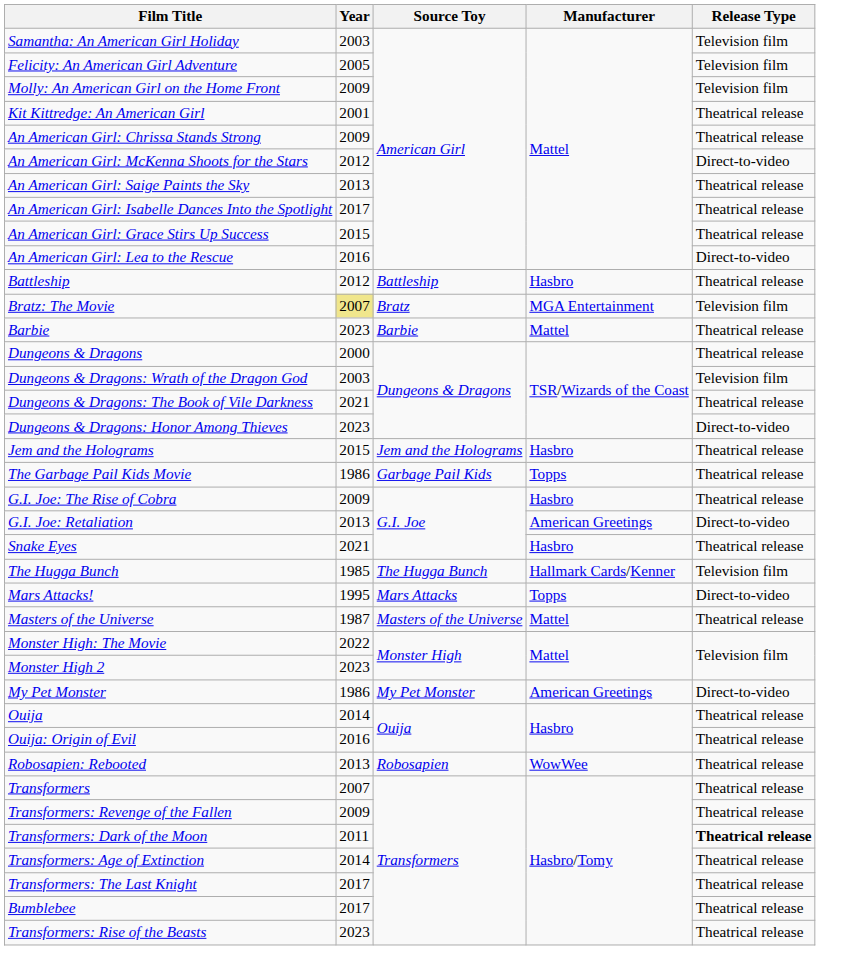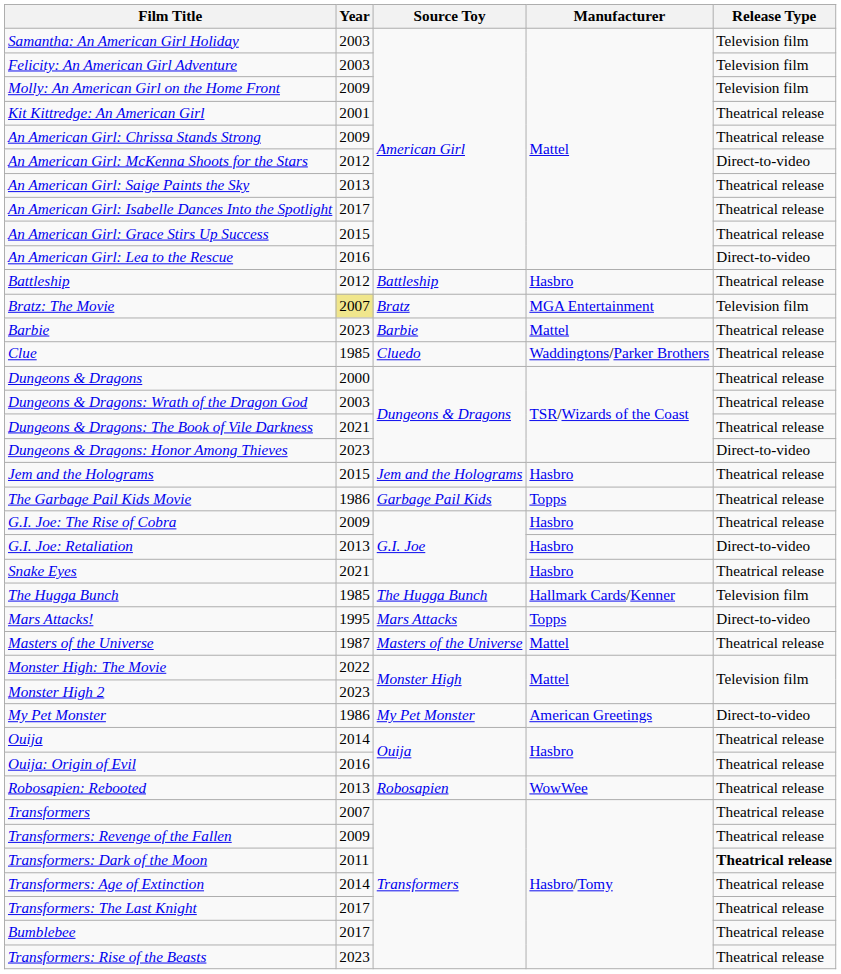Felicity: An American Girl Adventure | Year: 2005 -> 2003
+ row: Clue | 1985 | Cluedo | Waddingtons/Parker Brothers | Theatrical release
Dungeons & Dragons: Wrath of the Dragon God | Release Type: Television film -> Theatrical release
G.I. Joe: Retaliation | Manufacturer: American Greetings -> Hasbro
